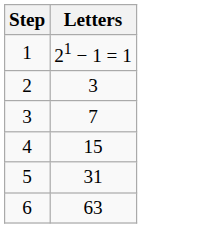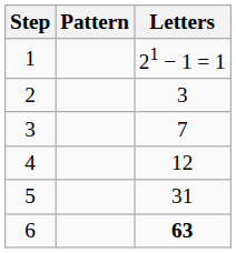+ column: Pattern
4 | Letters: 15 -> 12
6 | Letters: normal -> bold
